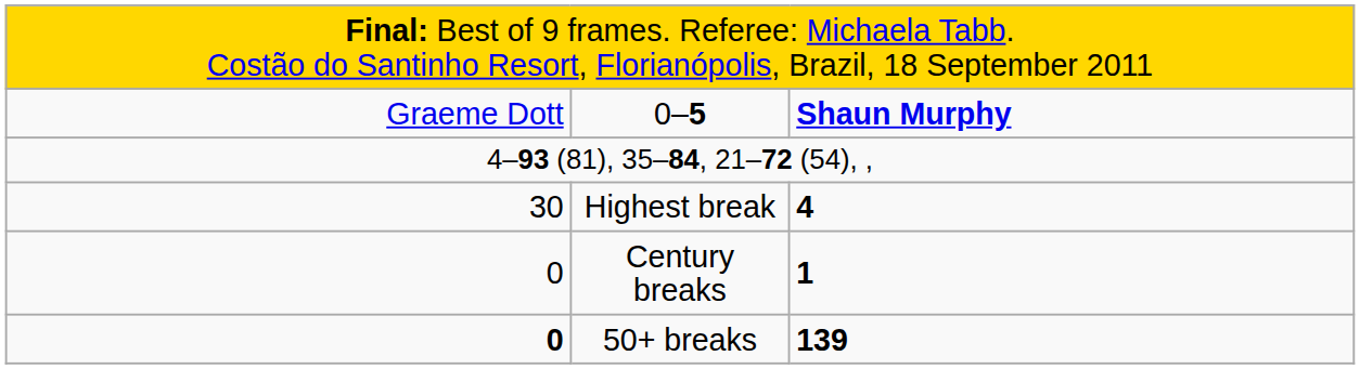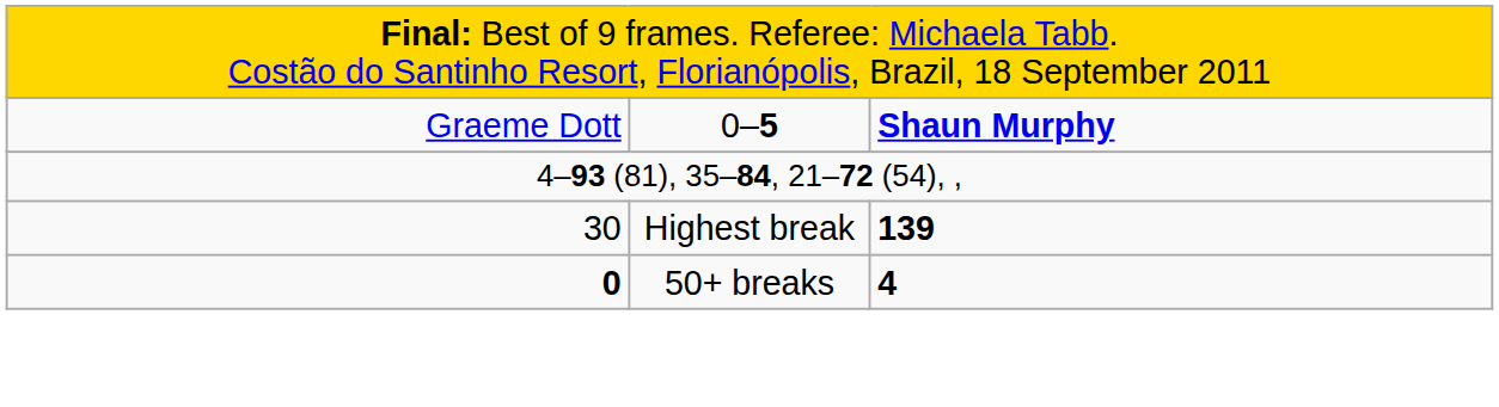Highest break | column 3: 4 -> 139
- row: 0 | Century breaks | 1
50+ breaks | column 3: 139 -> 4
